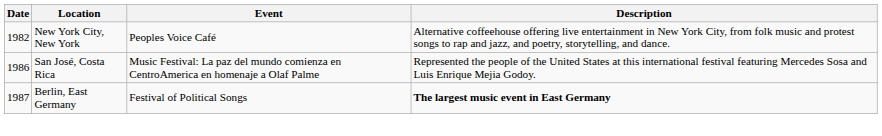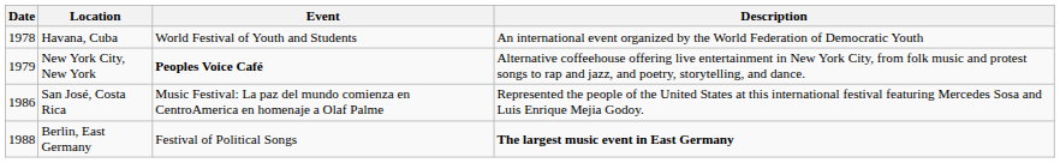+ row: 1978 | Havana, Cuba | World Festival of Youth and Students | An international event organized by the World Federation of Democratic Youth
New York City, New York | Date: 1982 -> 1979
New York City, New York | Event: normal -> bold
Berlin, East Germany | Date: 1987 -> 1988
